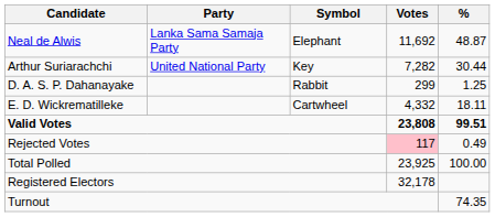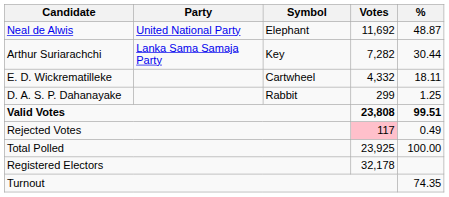Neal de Alwis | Party: Lanka Sama Samaja Party -> United National Party
Arthur Suriarachchi | Party: United National Party -> Lanka Sama Samaja Party
rows swapped: E. D. Wickrematilleke <-> D. A. S. P. Dahanayake
